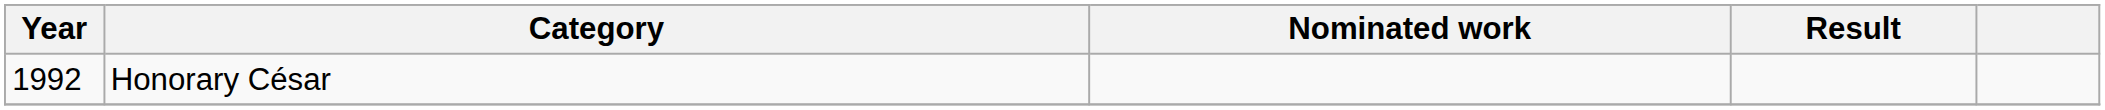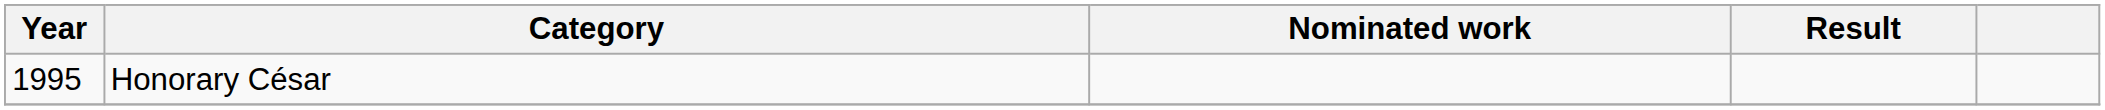Honorary César | Year: 1992 -> 1995
